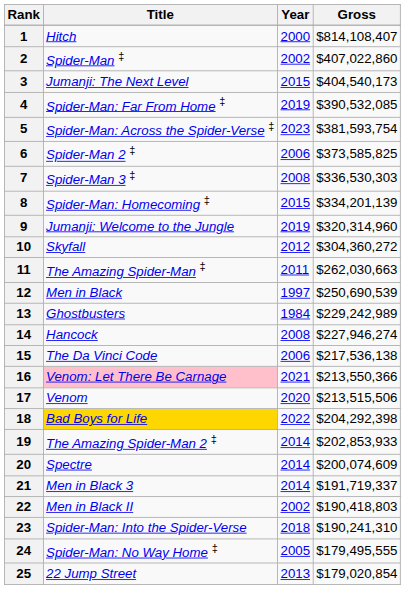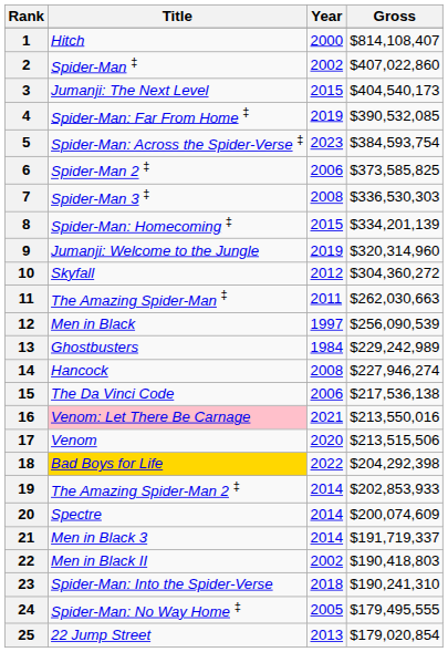5 | Gross: $381,593,754 -> $384,593,754
12 | Gross: $250,690,539 -> $256,090,539
16 | Gross: $213,550,366 -> $213,550,016
